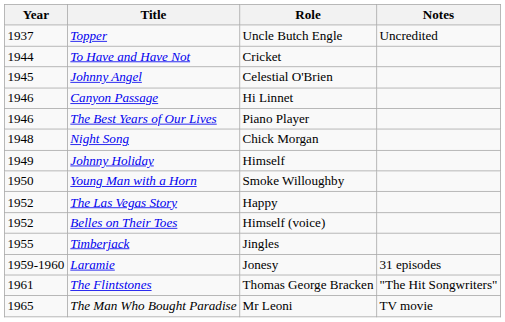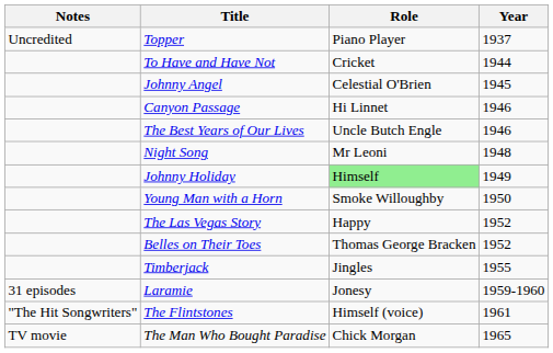columns swapped: Year <-> Notes
Topper | Role: Uncle Butch Engle -> Piano Player
The Best Years of Our Lives | Role: Piano Player -> Uncle Butch Engle
Night Song | Role: Chick Morgan -> Mr Leoni
Johnny Holiday | Role: no background -> lightgreen background
Belles on Their Toes | Role: Himself (voice) -> Thomas George Bracken
The Flintstones | Role: Thomas George Bracken -> Himself (voice)
The Man Who Bought Paradise | Role: Mr Leoni -> Chick Morgan
